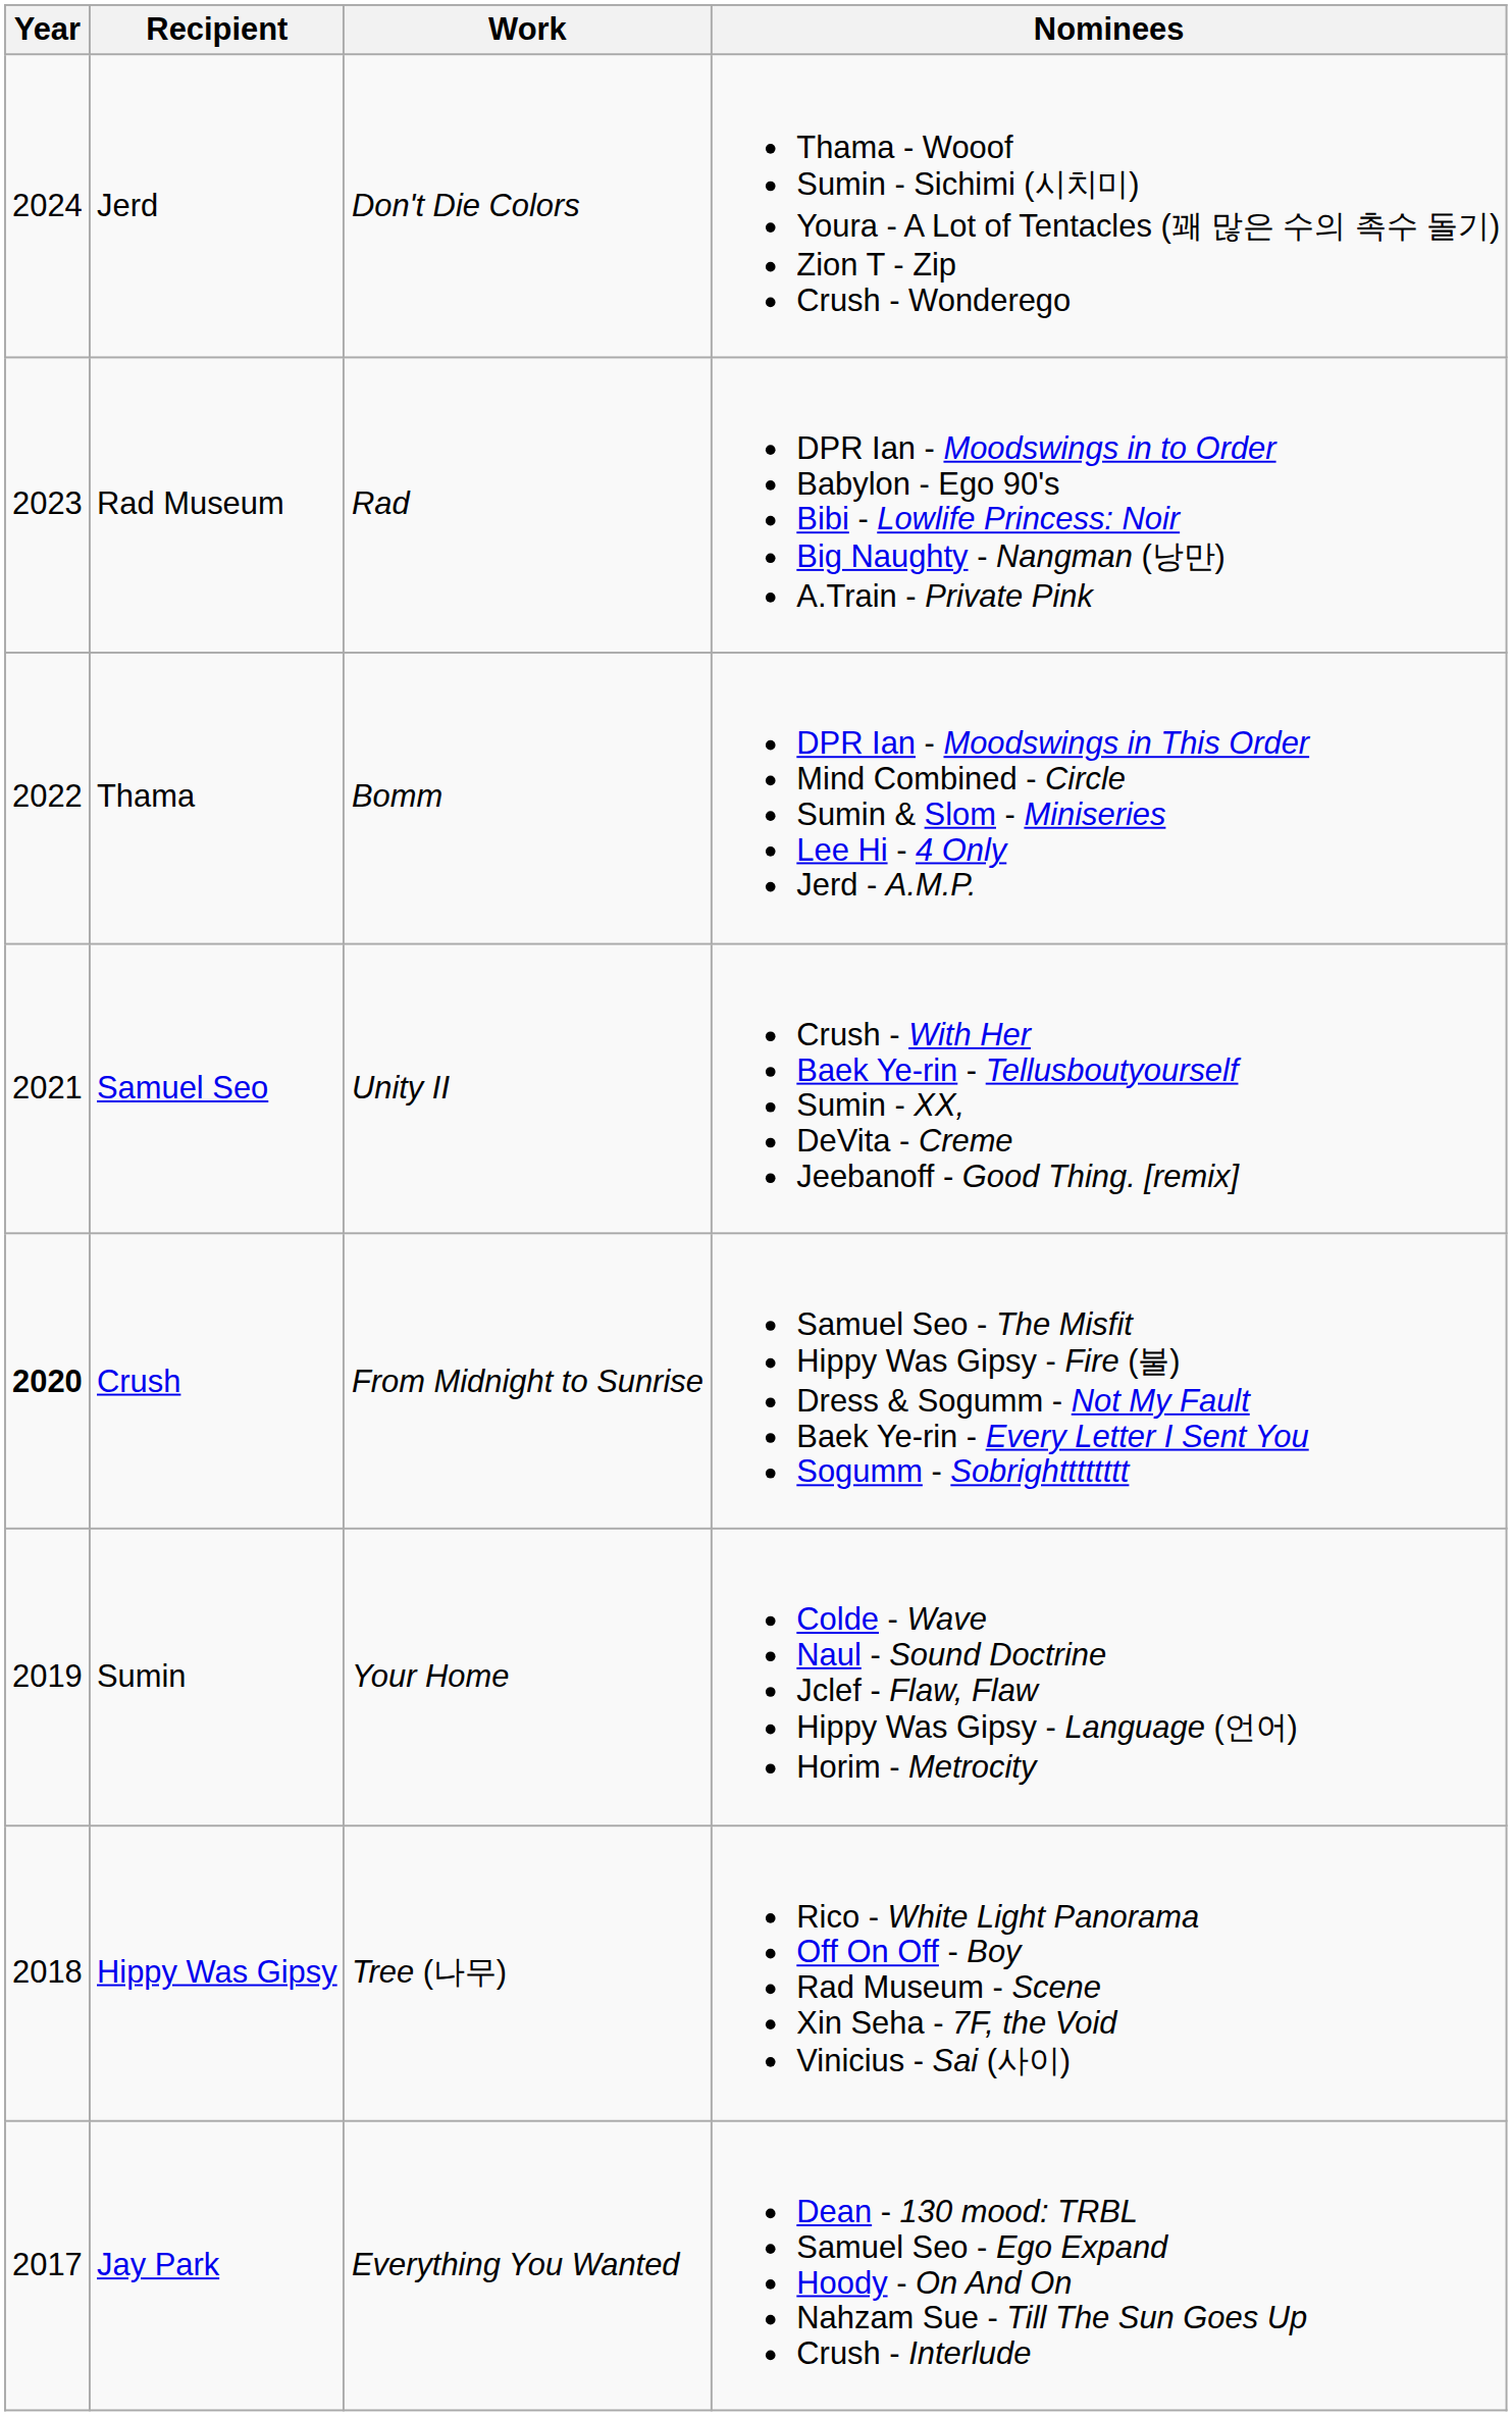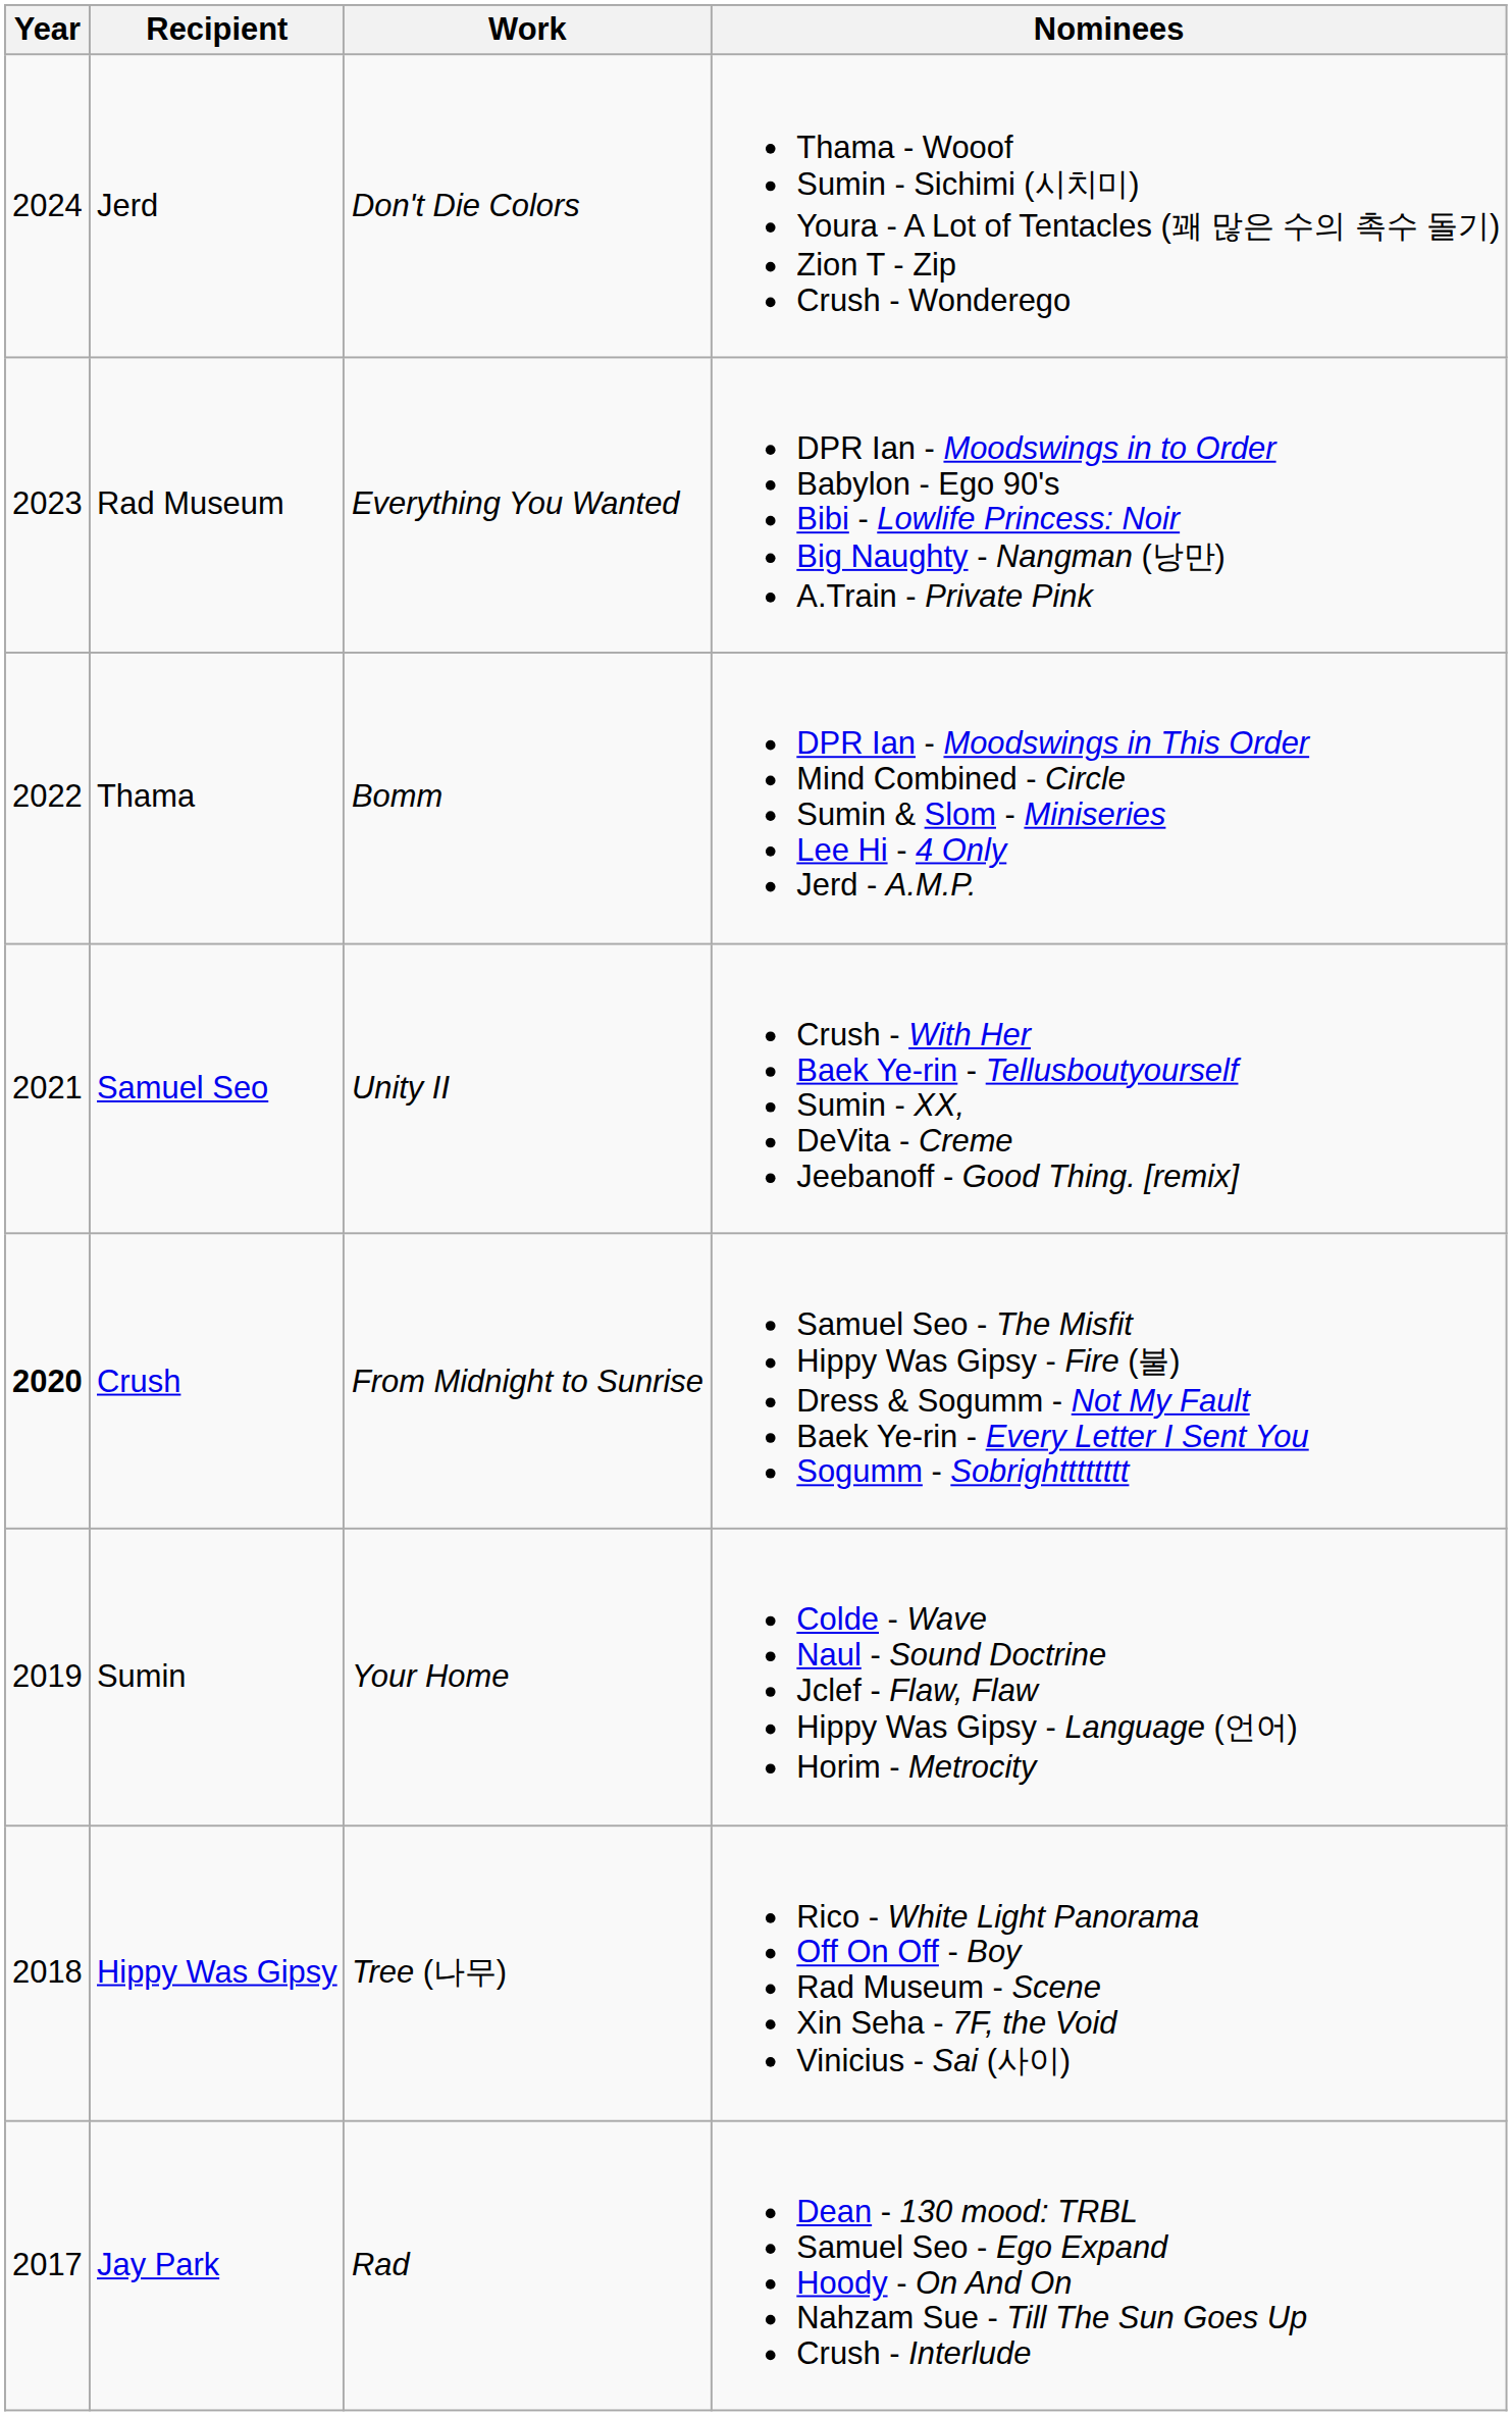Rad Museum | Work: Rad -> Everything You Wanted
Jay Park | Work: Everything You Wanted -> Rad
